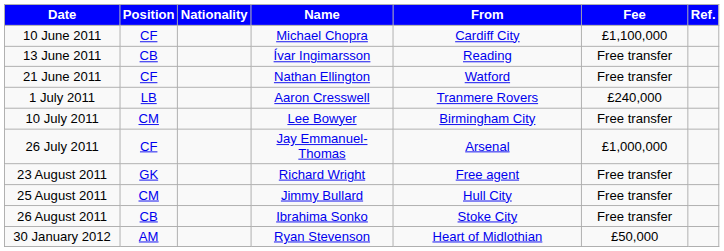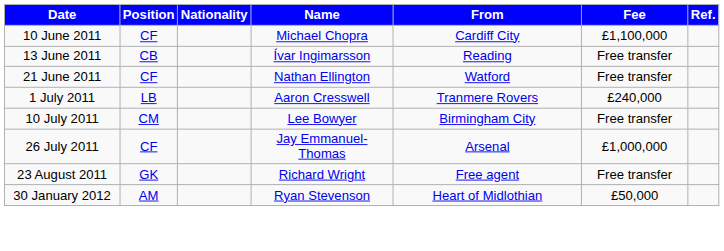- row: 25 August 2011 | CM | Jimmy Bullard | Hull City | Free transfer
- row: 26 August 2011 | CB | Ibrahima Sonko | Stoke City | Free transfer
